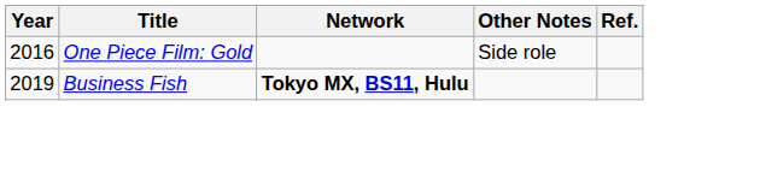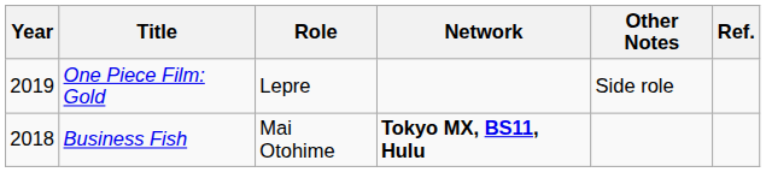+ column: Role | Lepre | Mai Otohime
One Piece Film: Gold | Year: 2016 -> 2019
Business Fish | Year: 2019 -> 2018
